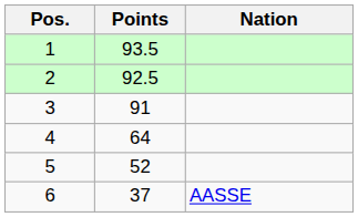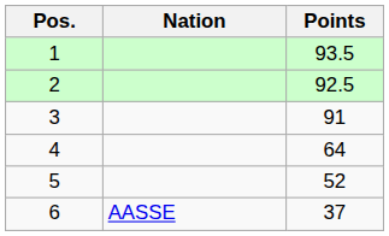columns swapped: Nation <-> Points
